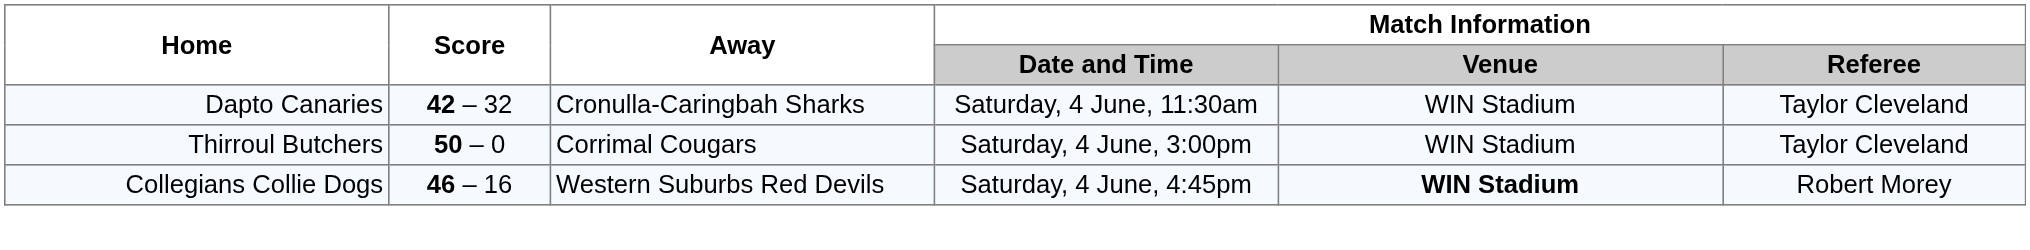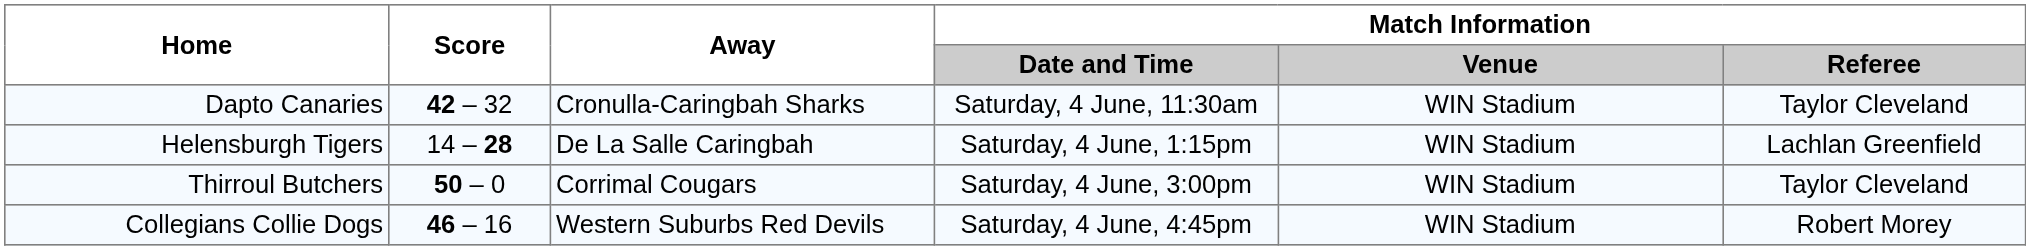+ row: Helensburgh Tigers | 14 – 28 | De La Salle Caringbah | Saturday, 4 June, 1:15pm | WIN Stadium | Lachlan Greenfield
Collegians Collie Dogs | Match Information / Venue: bold -> normal
